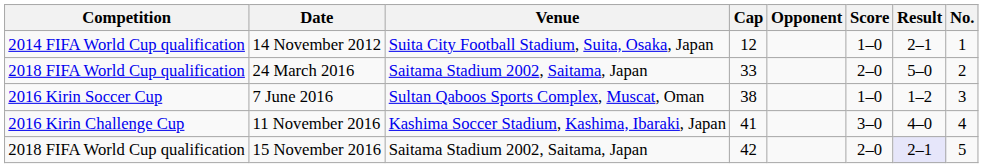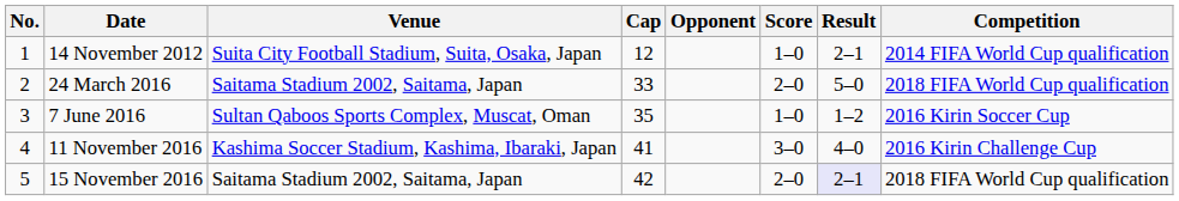columns swapped: No. <-> Competition
7 June 2016 | Cap: 38 -> 35
